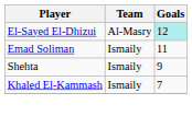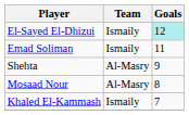El-Sayed El-Dhizui | Team: Al-Masry -> Ismaily
Shehta | Team: Ismaily -> Al-Masry
+ row: Mosaad Nour | Al-Masry | 8
